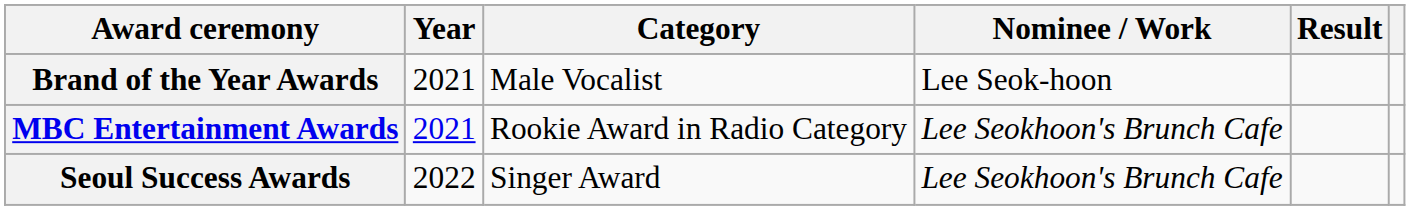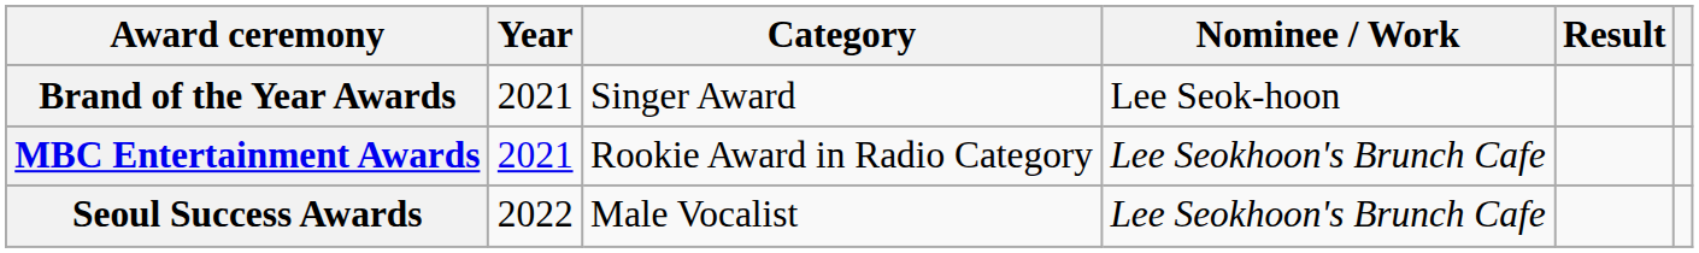Brand of the Year Awards | Category: Male Vocalist -> Singer Award
Seoul Success Awards | Category: Singer Award -> Male Vocalist
